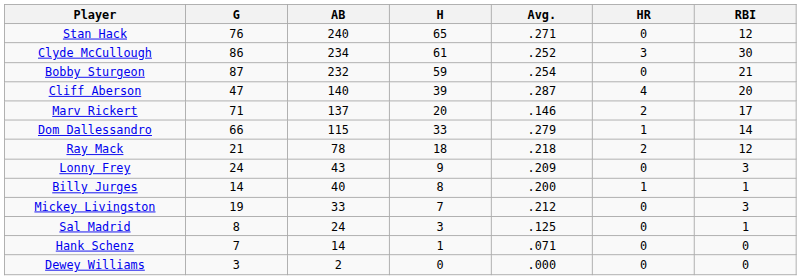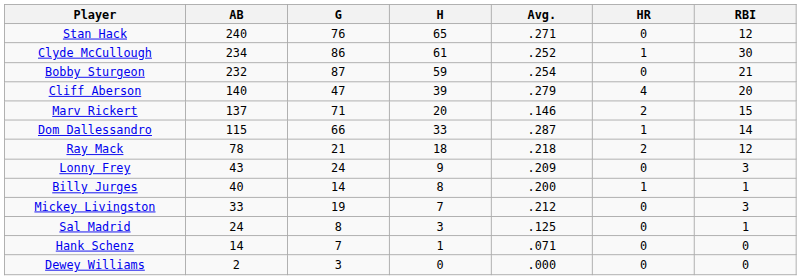columns swapped: G <-> AB
Clyde McCullough | HR: 3 -> 1
Cliff Aberson | Avg.: .287 -> .279
Marv Rickert | RBI: 17 -> 15
Dom Dallessandro | Avg.: .279 -> .287
